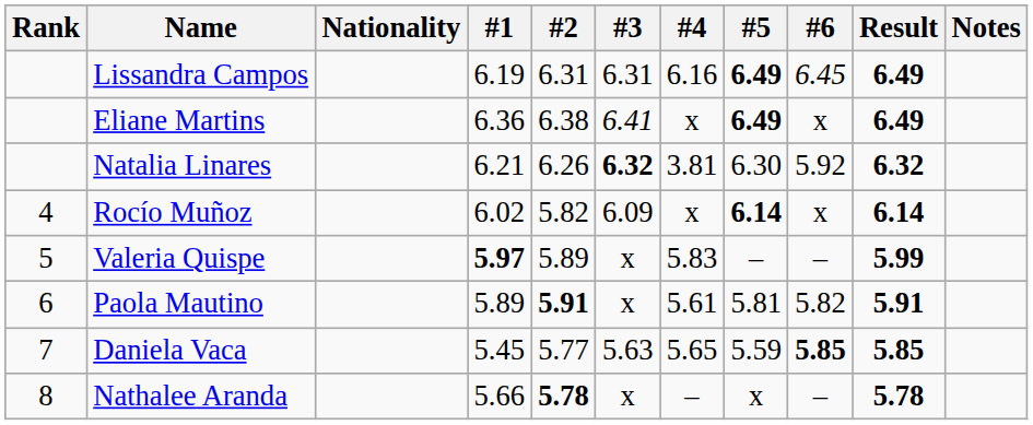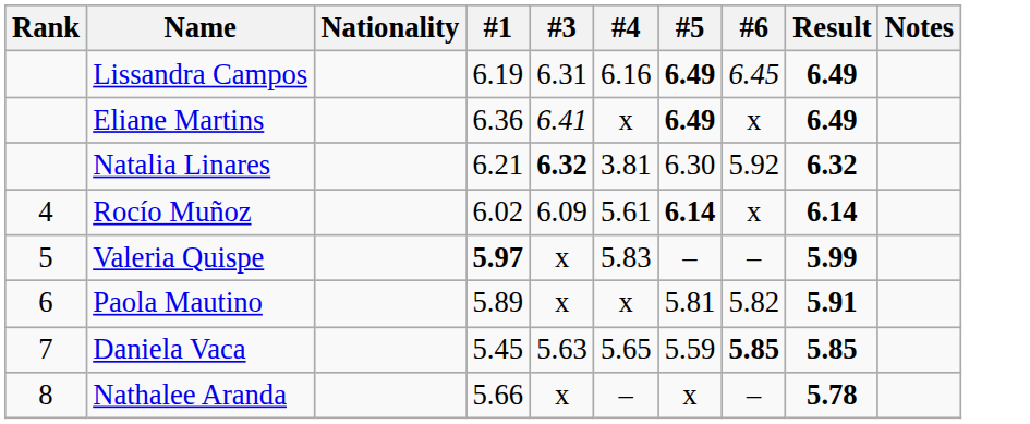- column: #2 | 6.31 | 6.38 | 6.26 | 5.82 | 5.89 | 5.91 | 5.77 | 5.78
Rocío Muñoz | #4: x -> 5.61
Paola Mautino | #4: 5.61 -> x
